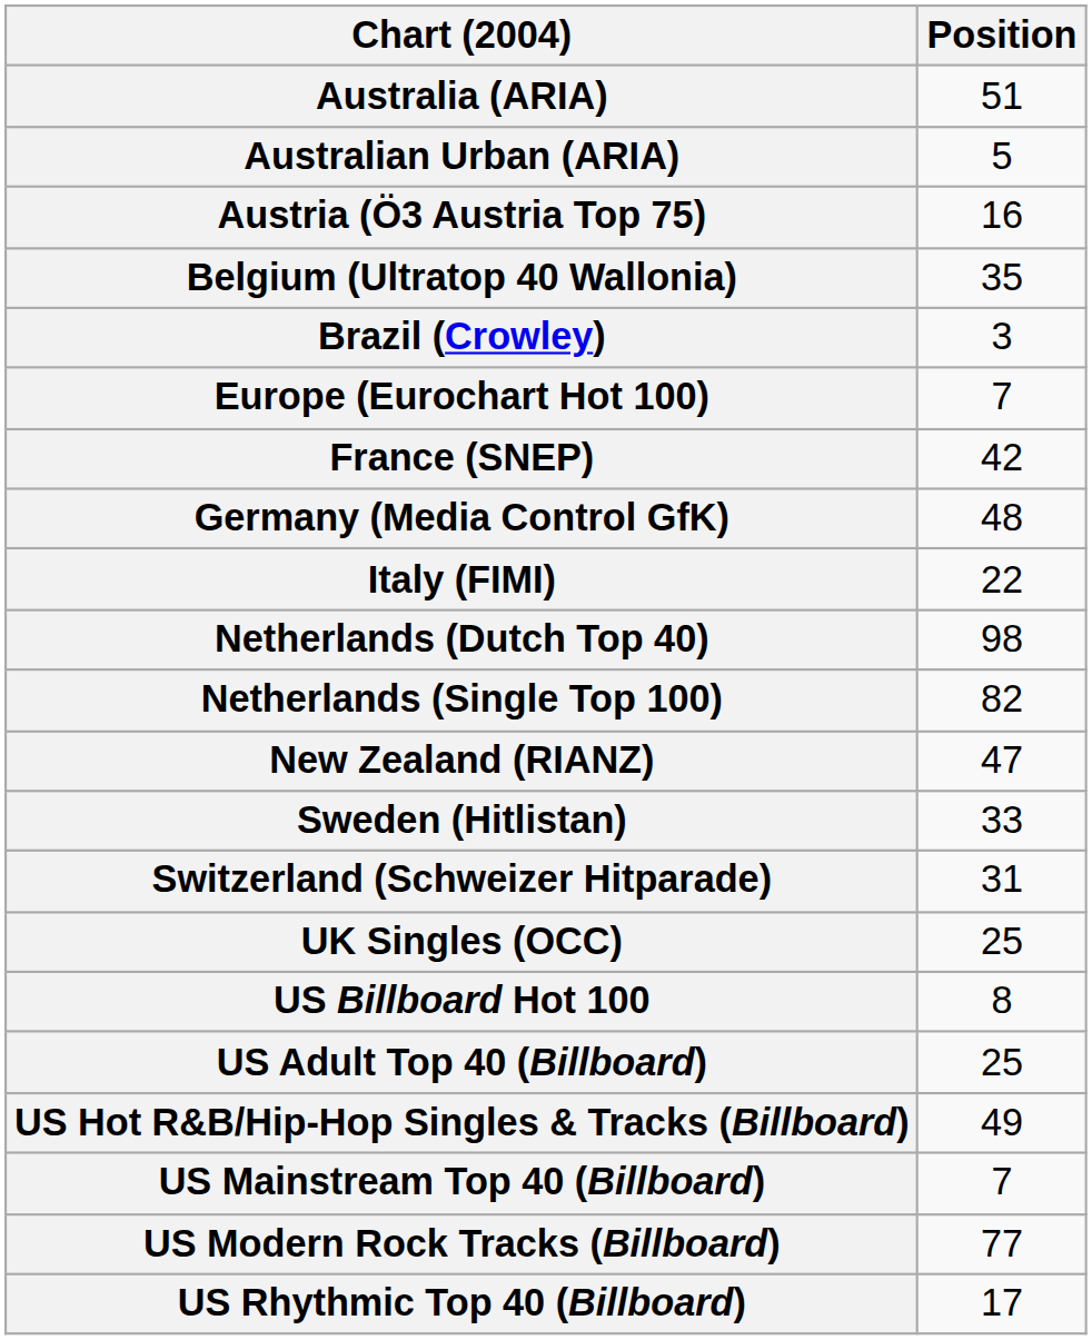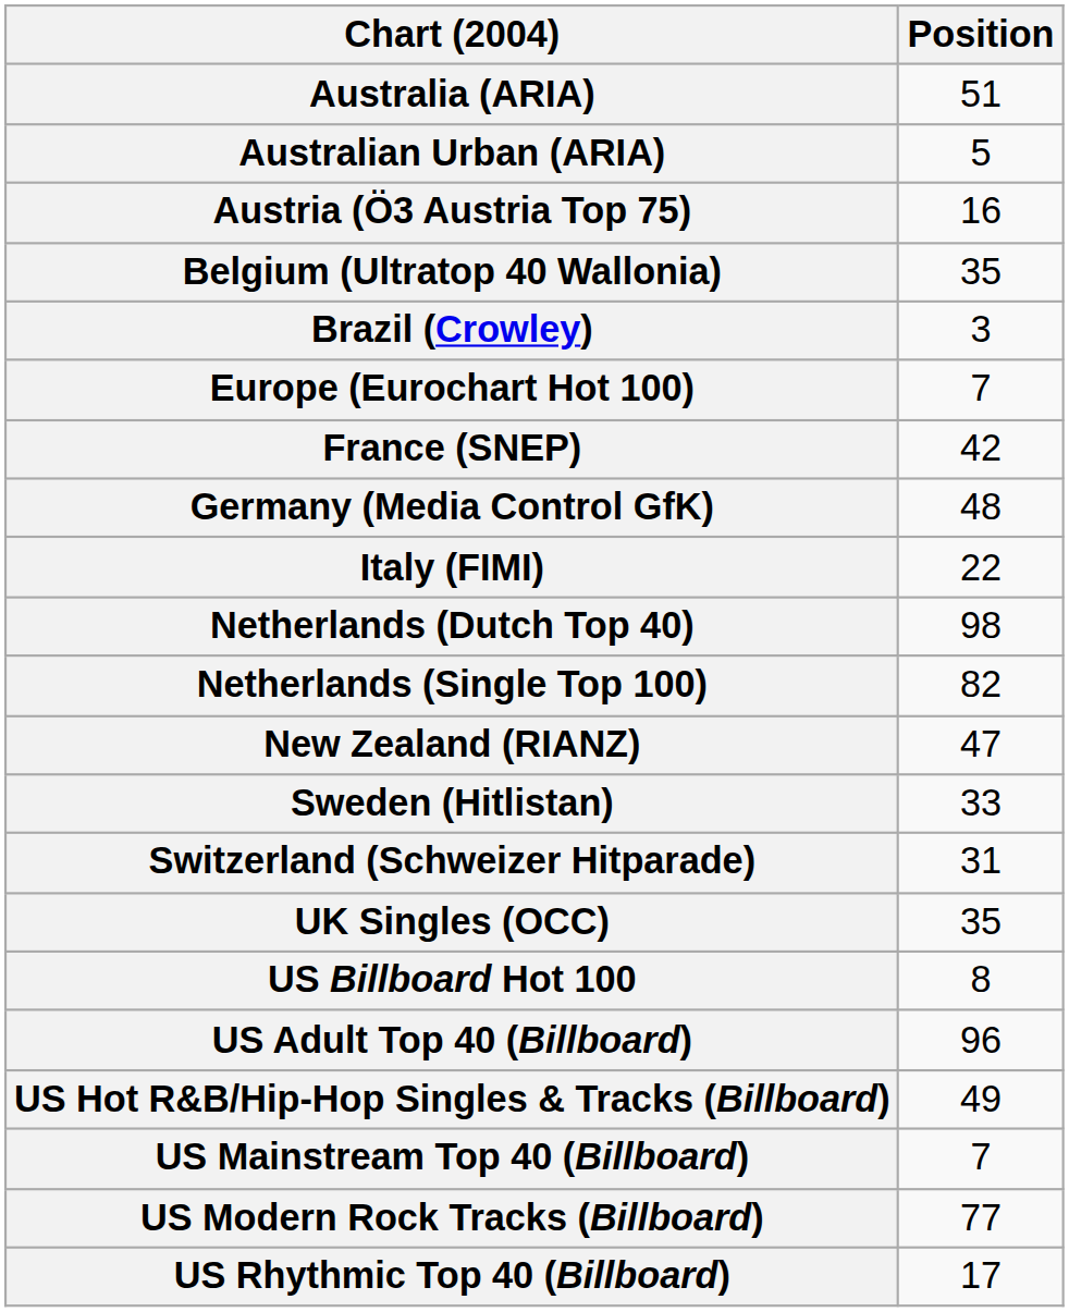UK Singles (OCC) | Position: 25 -> 35
US Adult Top 40 (Billboard) | Position: 25 -> 96
